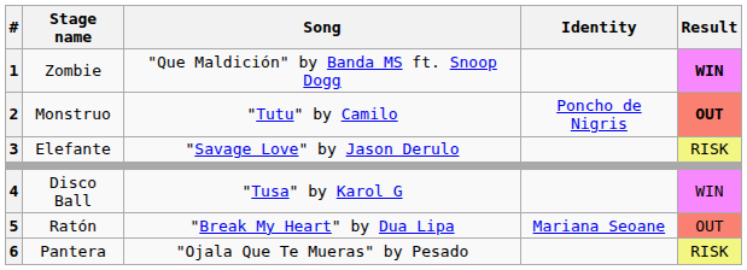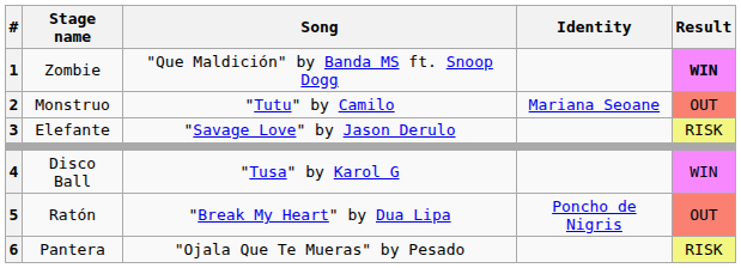Monstruo | Identity: Poncho de Nigris -> Mariana Seoane
Monstruo | Result: bold -> normal
Ratón | Identity: Mariana Seoane -> Poncho de Nigris
